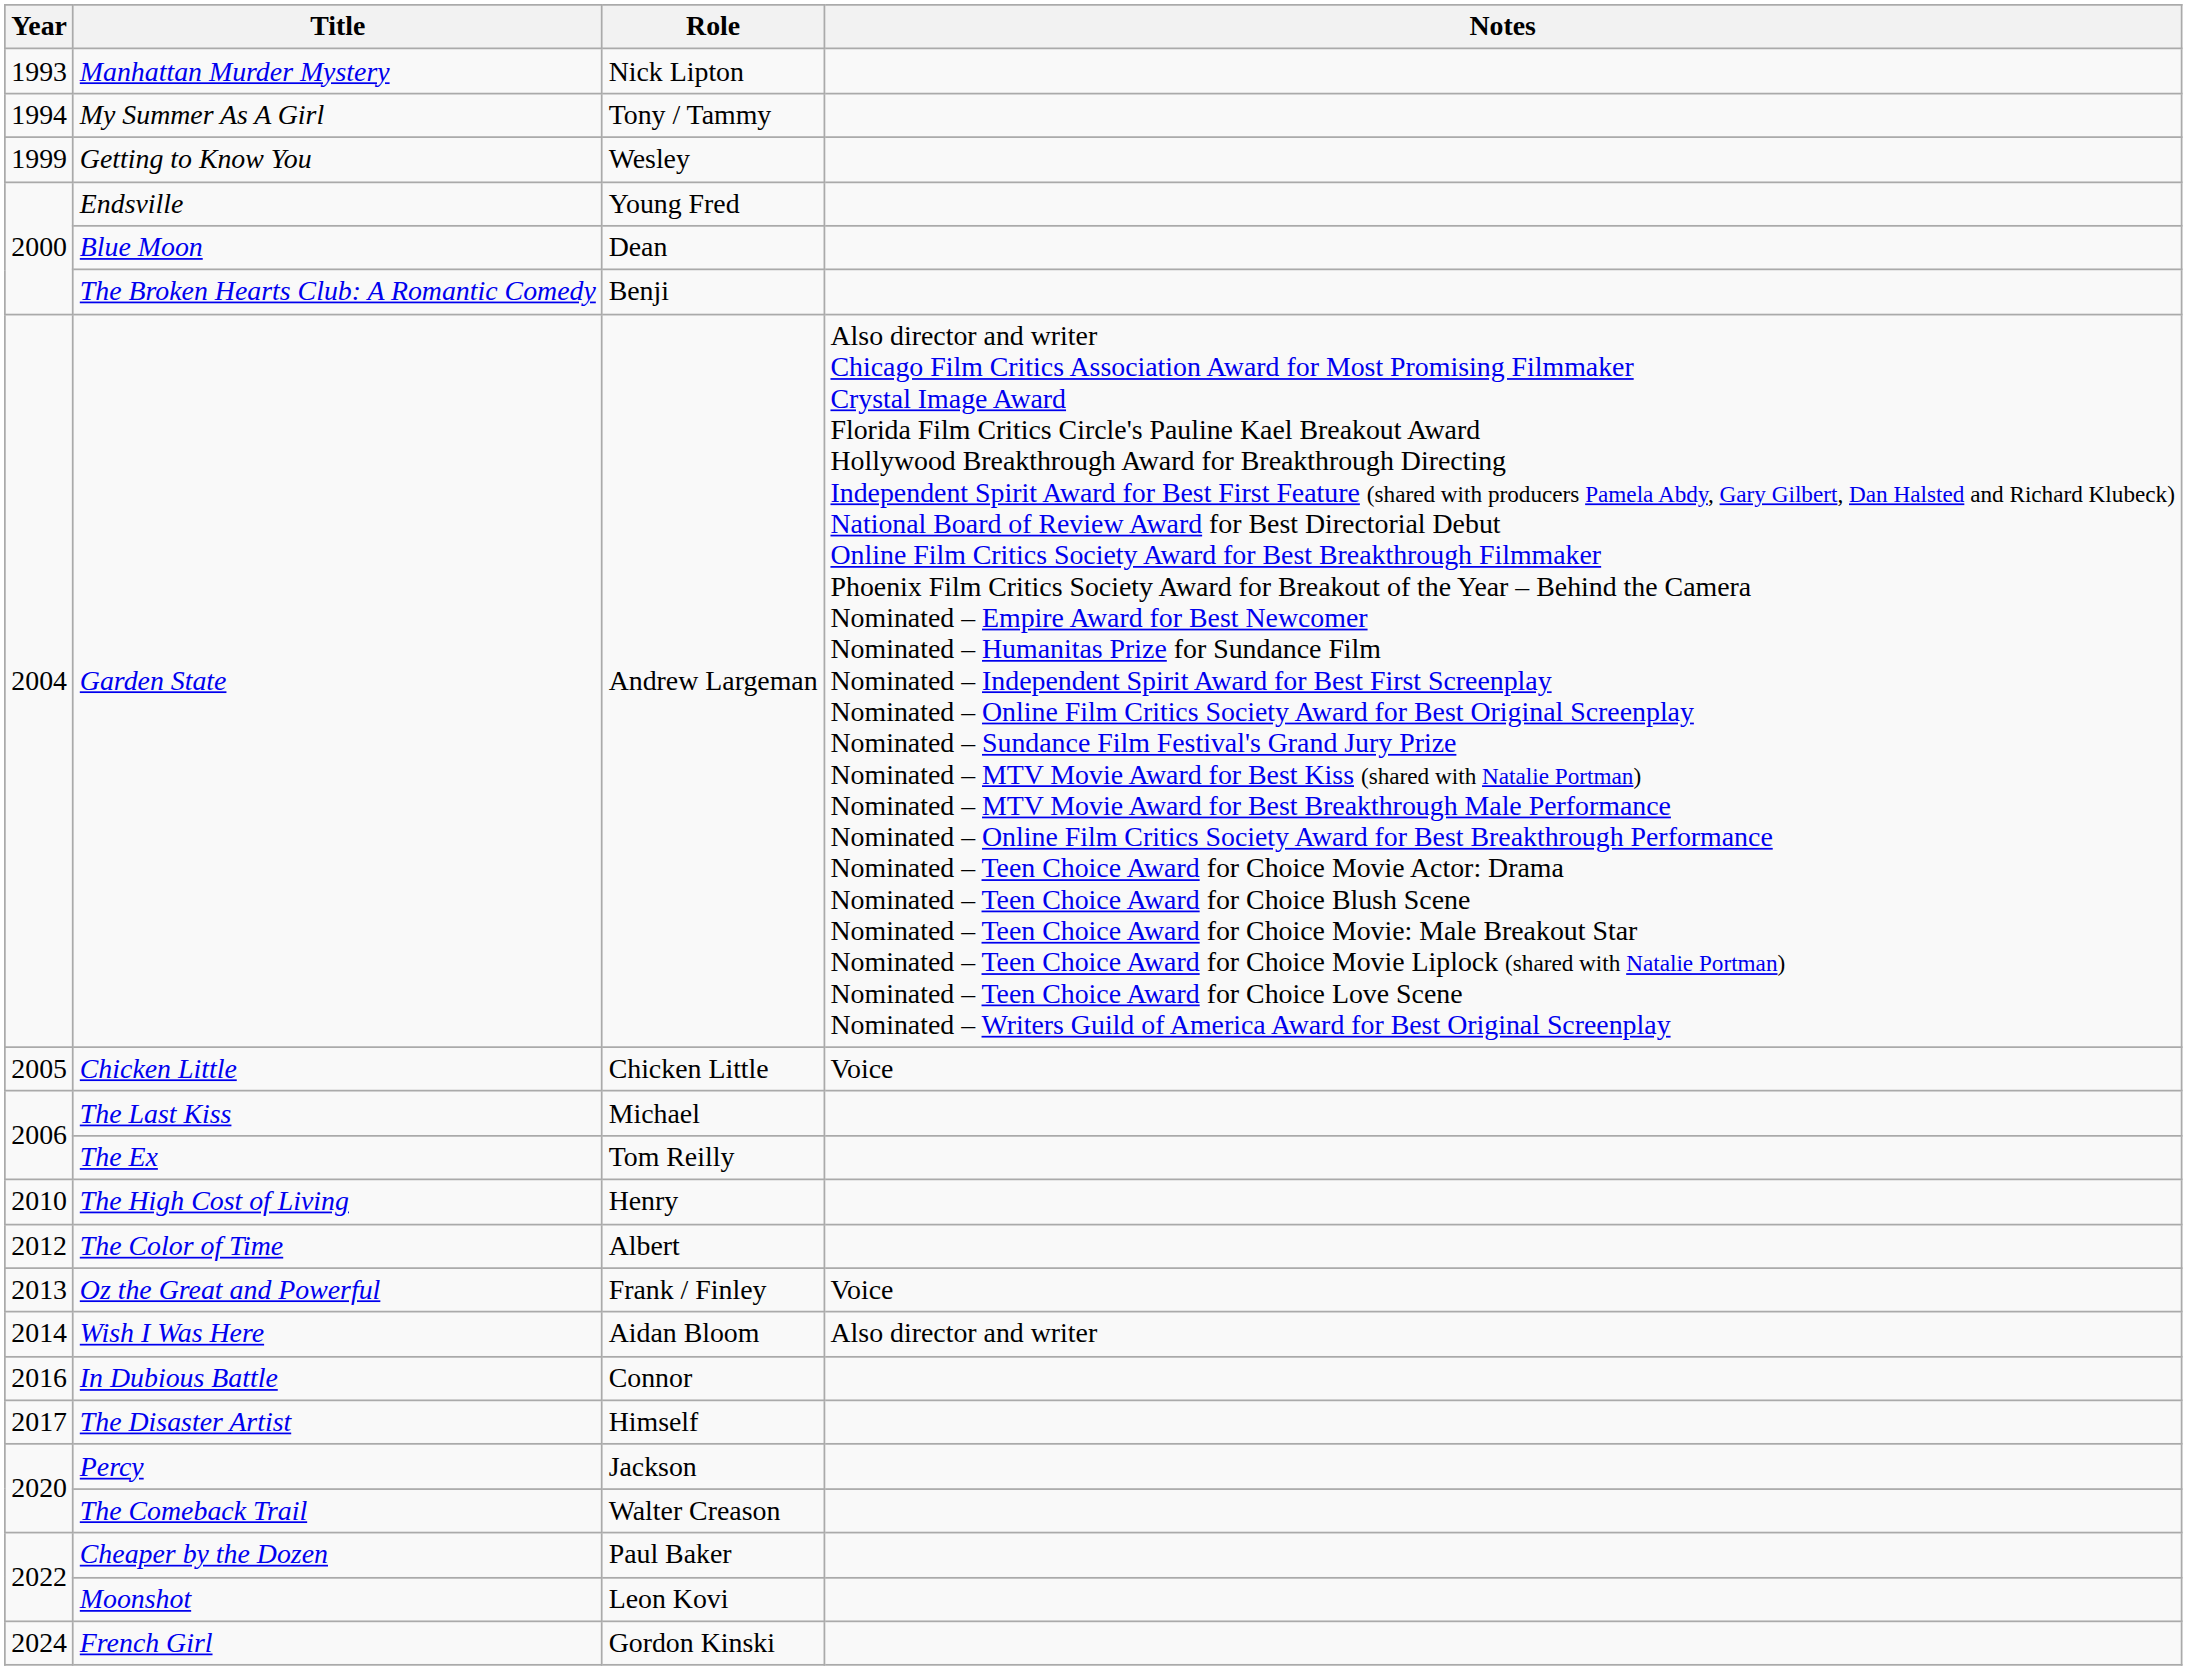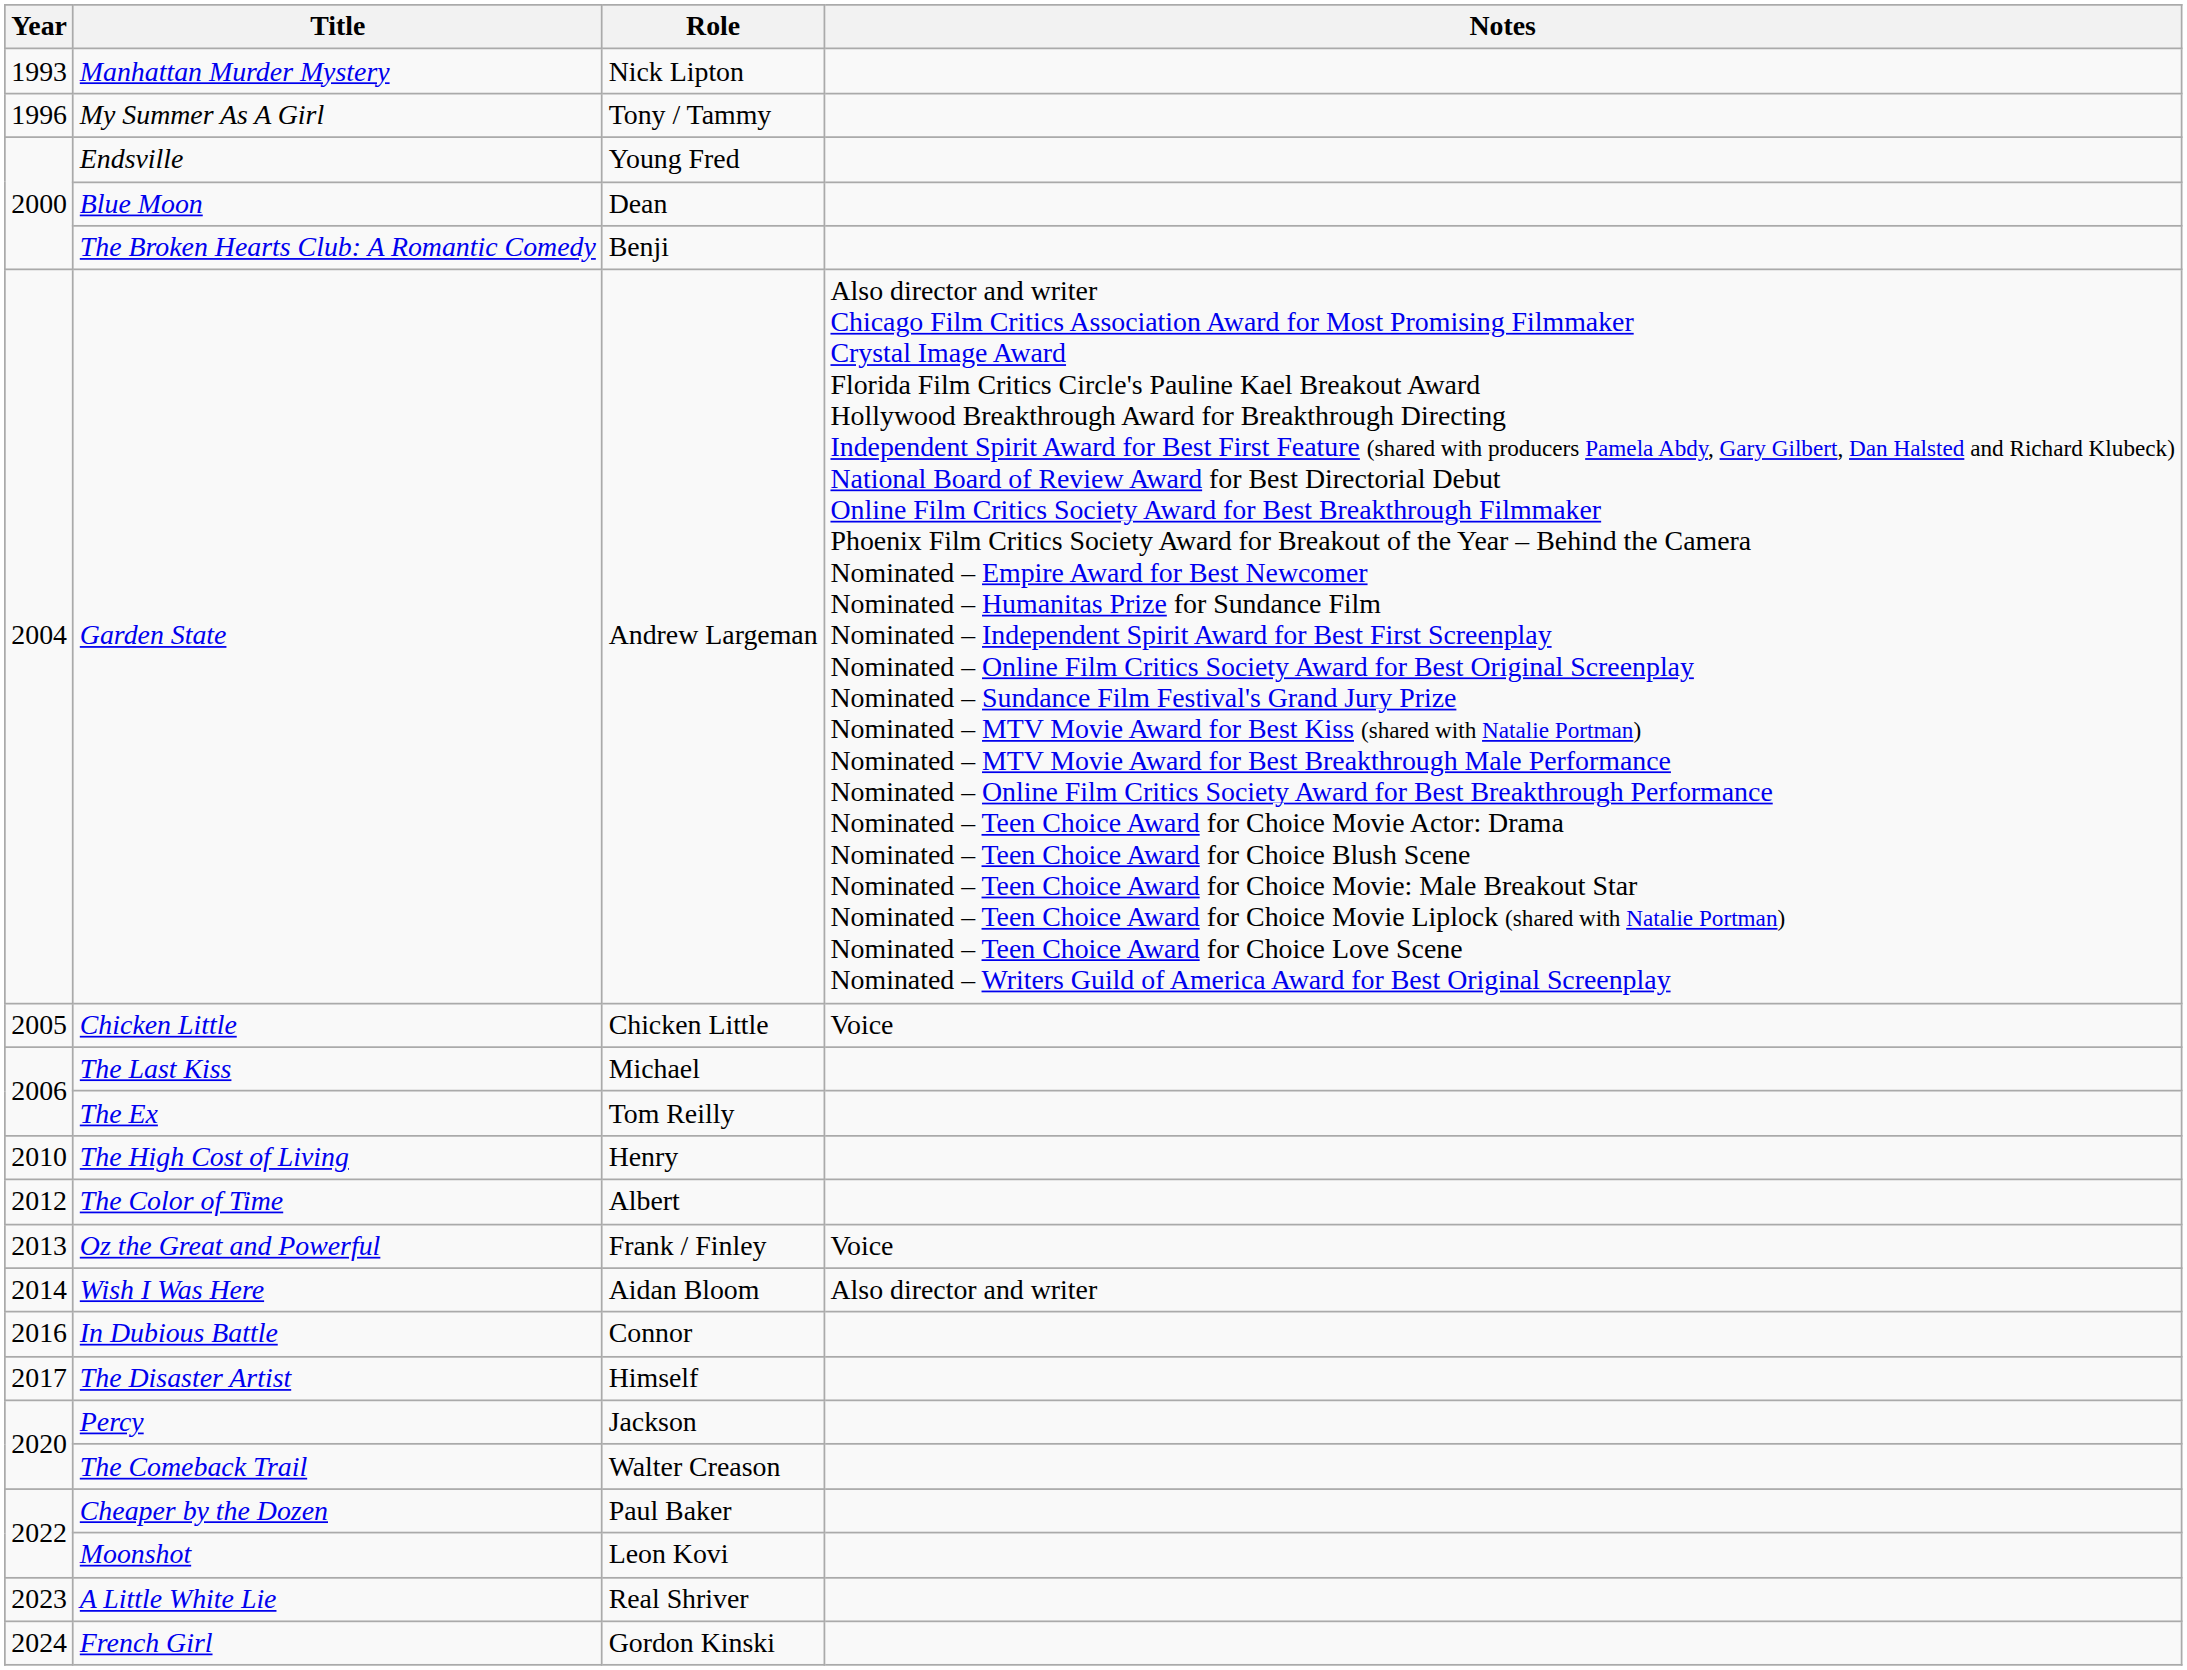My Summer As A Girl | Year: 1994 -> 1996
- row: 1999 | Getting to Know You | Wesley
+ row: 2023 | A Little White Lie | Real Shriver
